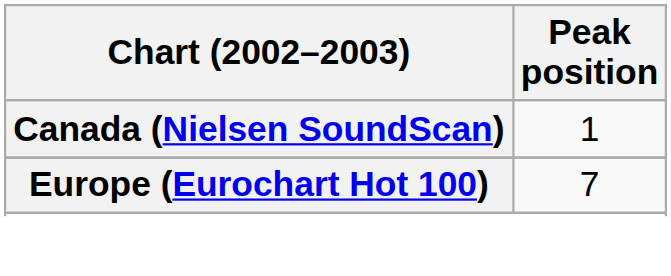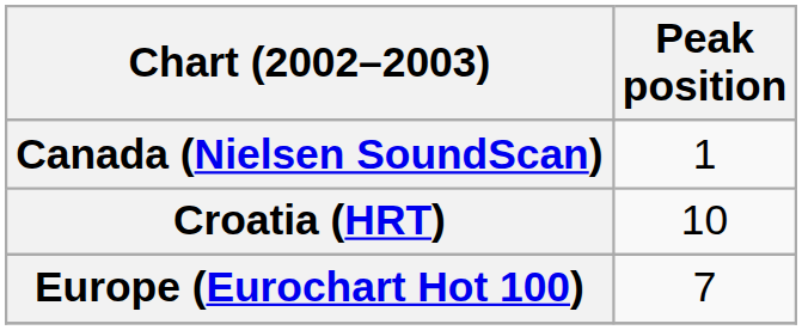+ row: Croatia (HRT) | 10
